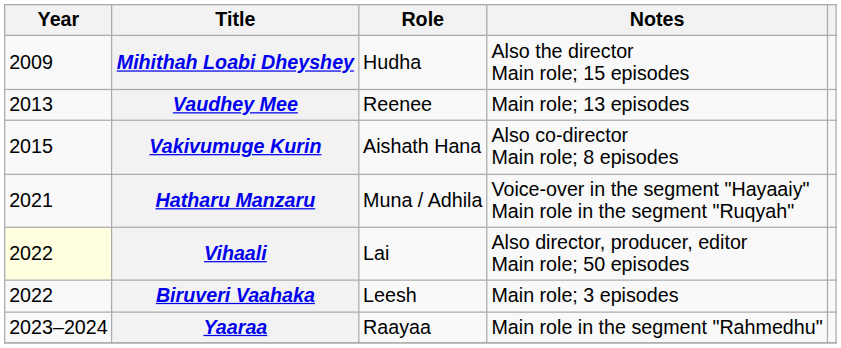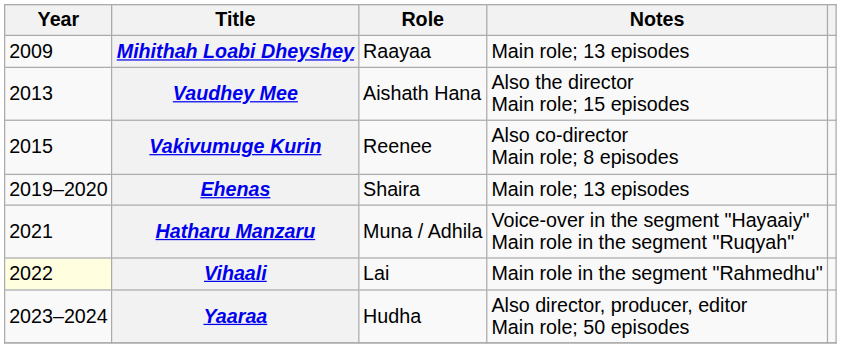Mihithah Loabi Dheyshey | Role: Hudha -> Raayaa
Mihithah Loabi Dheyshey | Notes: Also the director Main role; 15 episodes -> Main role; 13 episodes
Vaudhey Mee | Role: Reenee -> Aishath Hana
Vaudhey Mee | Notes: Main role; 13 episodes -> Also the director Main role; 15 episodes
Vakivumuge Kurin | Role: Aishath Hana -> Reenee
+ row: 2019–2020 | Ehenas | Shaira | Main role; 13 episodes
Vihaali | Notes: Also director, producer, editor Main role; 50 episodes -> Main role in the segment "Rahmedhu"
- row: 2022 | Biruveri Vaahaka | Leesh | Main role; 3 episodes
Yaaraa | Role: Raayaa -> Hudha
Yaaraa | Notes: Main role in the segment "Rahmedhu" -> Also director, producer, editor Main role; 50 episodes
